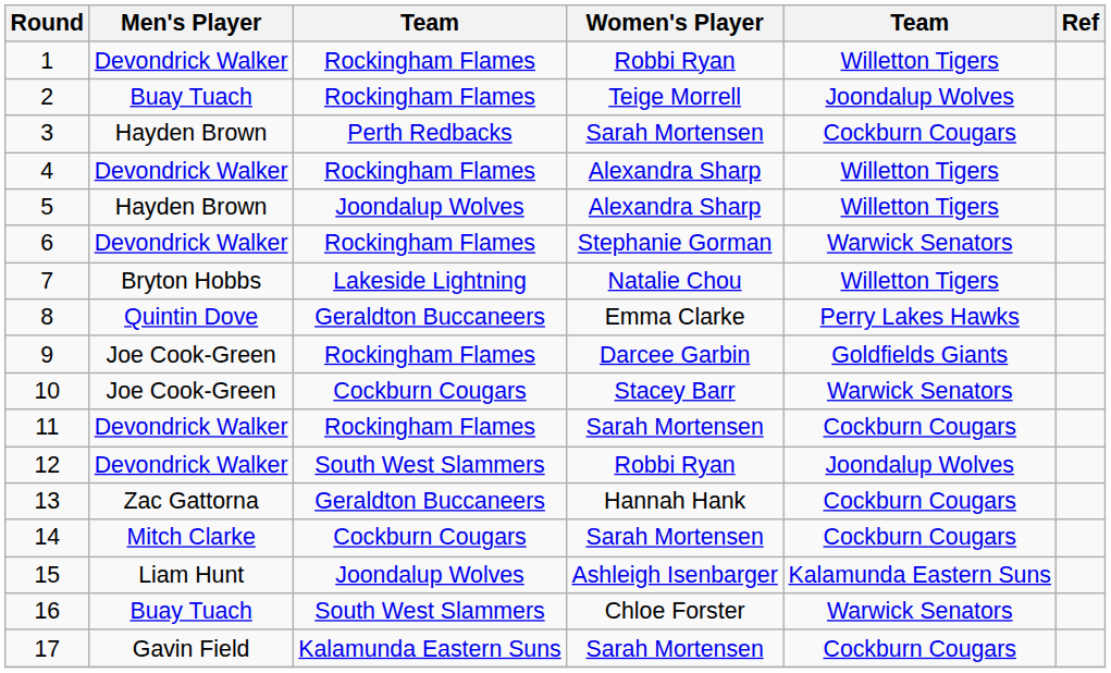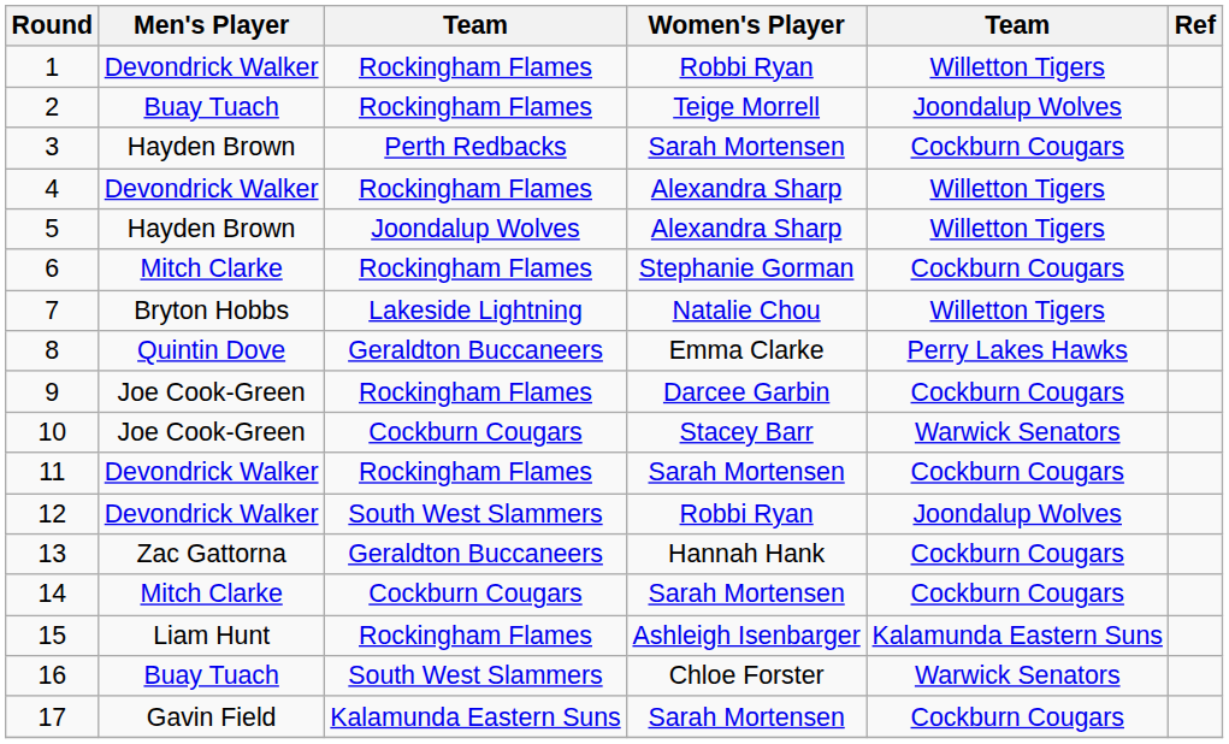6 | Men's Player: Devondrick Walker -> Mitch Clarke
6 | column 5: Warwick Senators -> Cockburn Cougars
9 | column 5: Goldfields Giants -> Cockburn Cougars
15 | column 3: Joondalup Wolves -> Rockingham Flames
